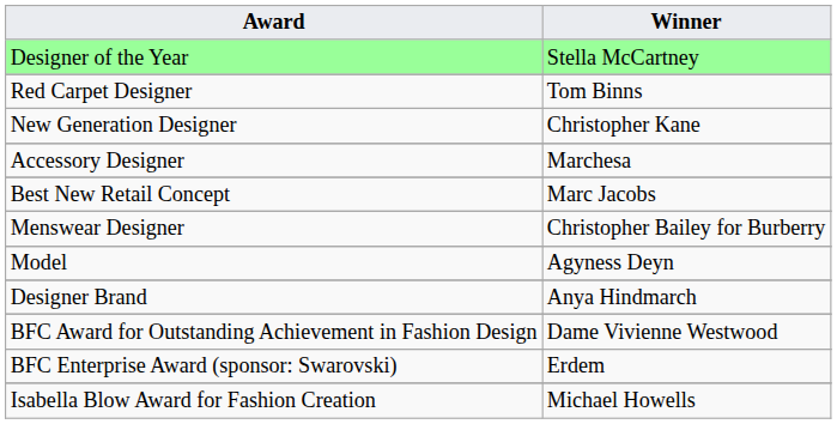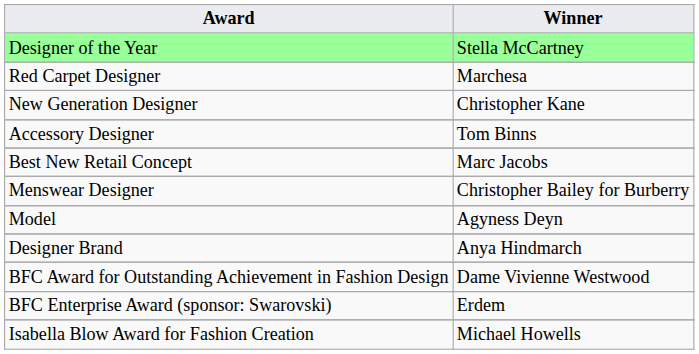Red Carpet Designer | Winner: Tom Binns -> Marchesa
Accessory Designer | Winner: Marchesa -> Tom Binns
